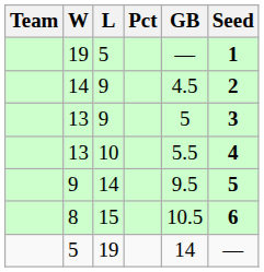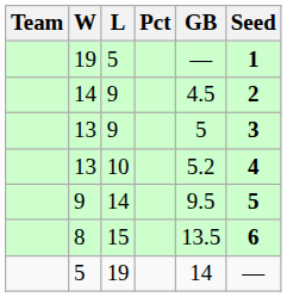13 / 10 | GB: 5.5 -> 5.2
8 | GB: 10.5 -> 13.5
